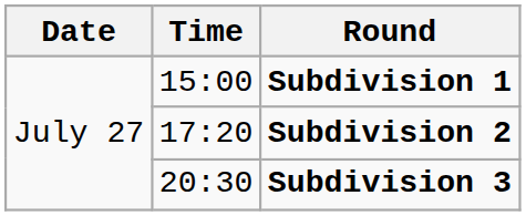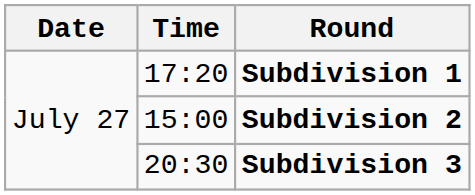Subdivision 1 | Time: 15:00 -> 17:20
Subdivision 2 | Time: 17:20 -> 15:00
